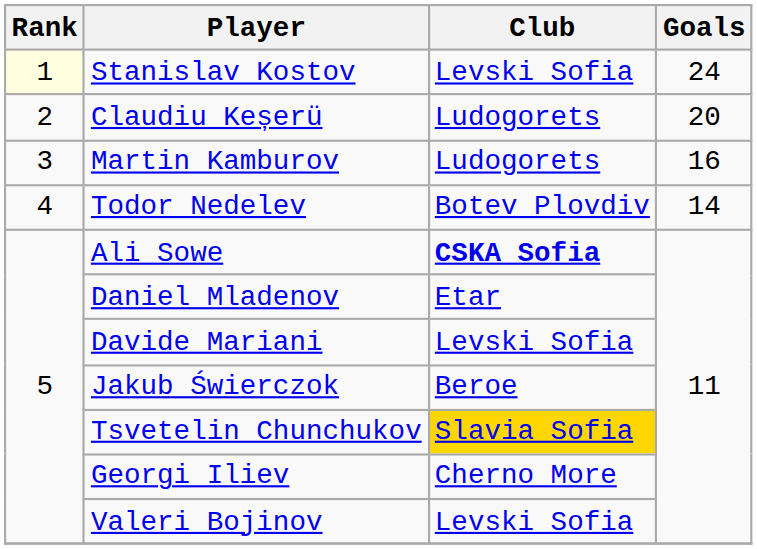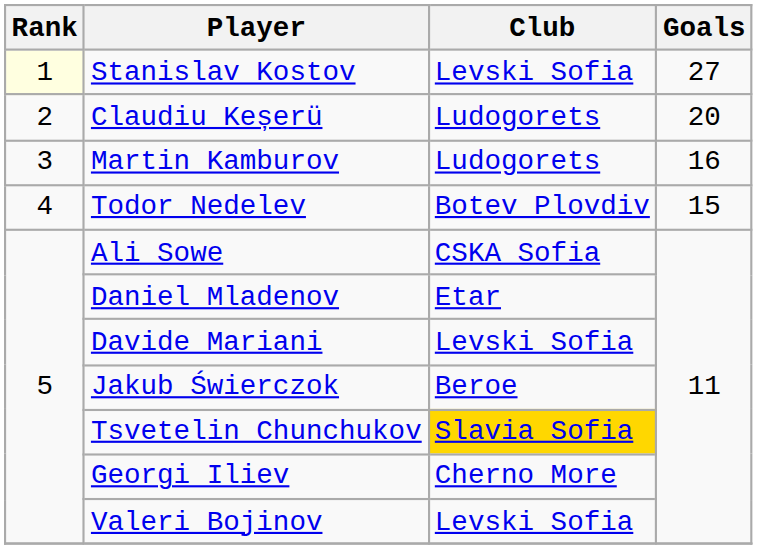Stanislav Kostov | Goals: 24 -> 27
Todor Nedelev | Goals: 14 -> 15
Ali Sowe | Club: bold -> normal
